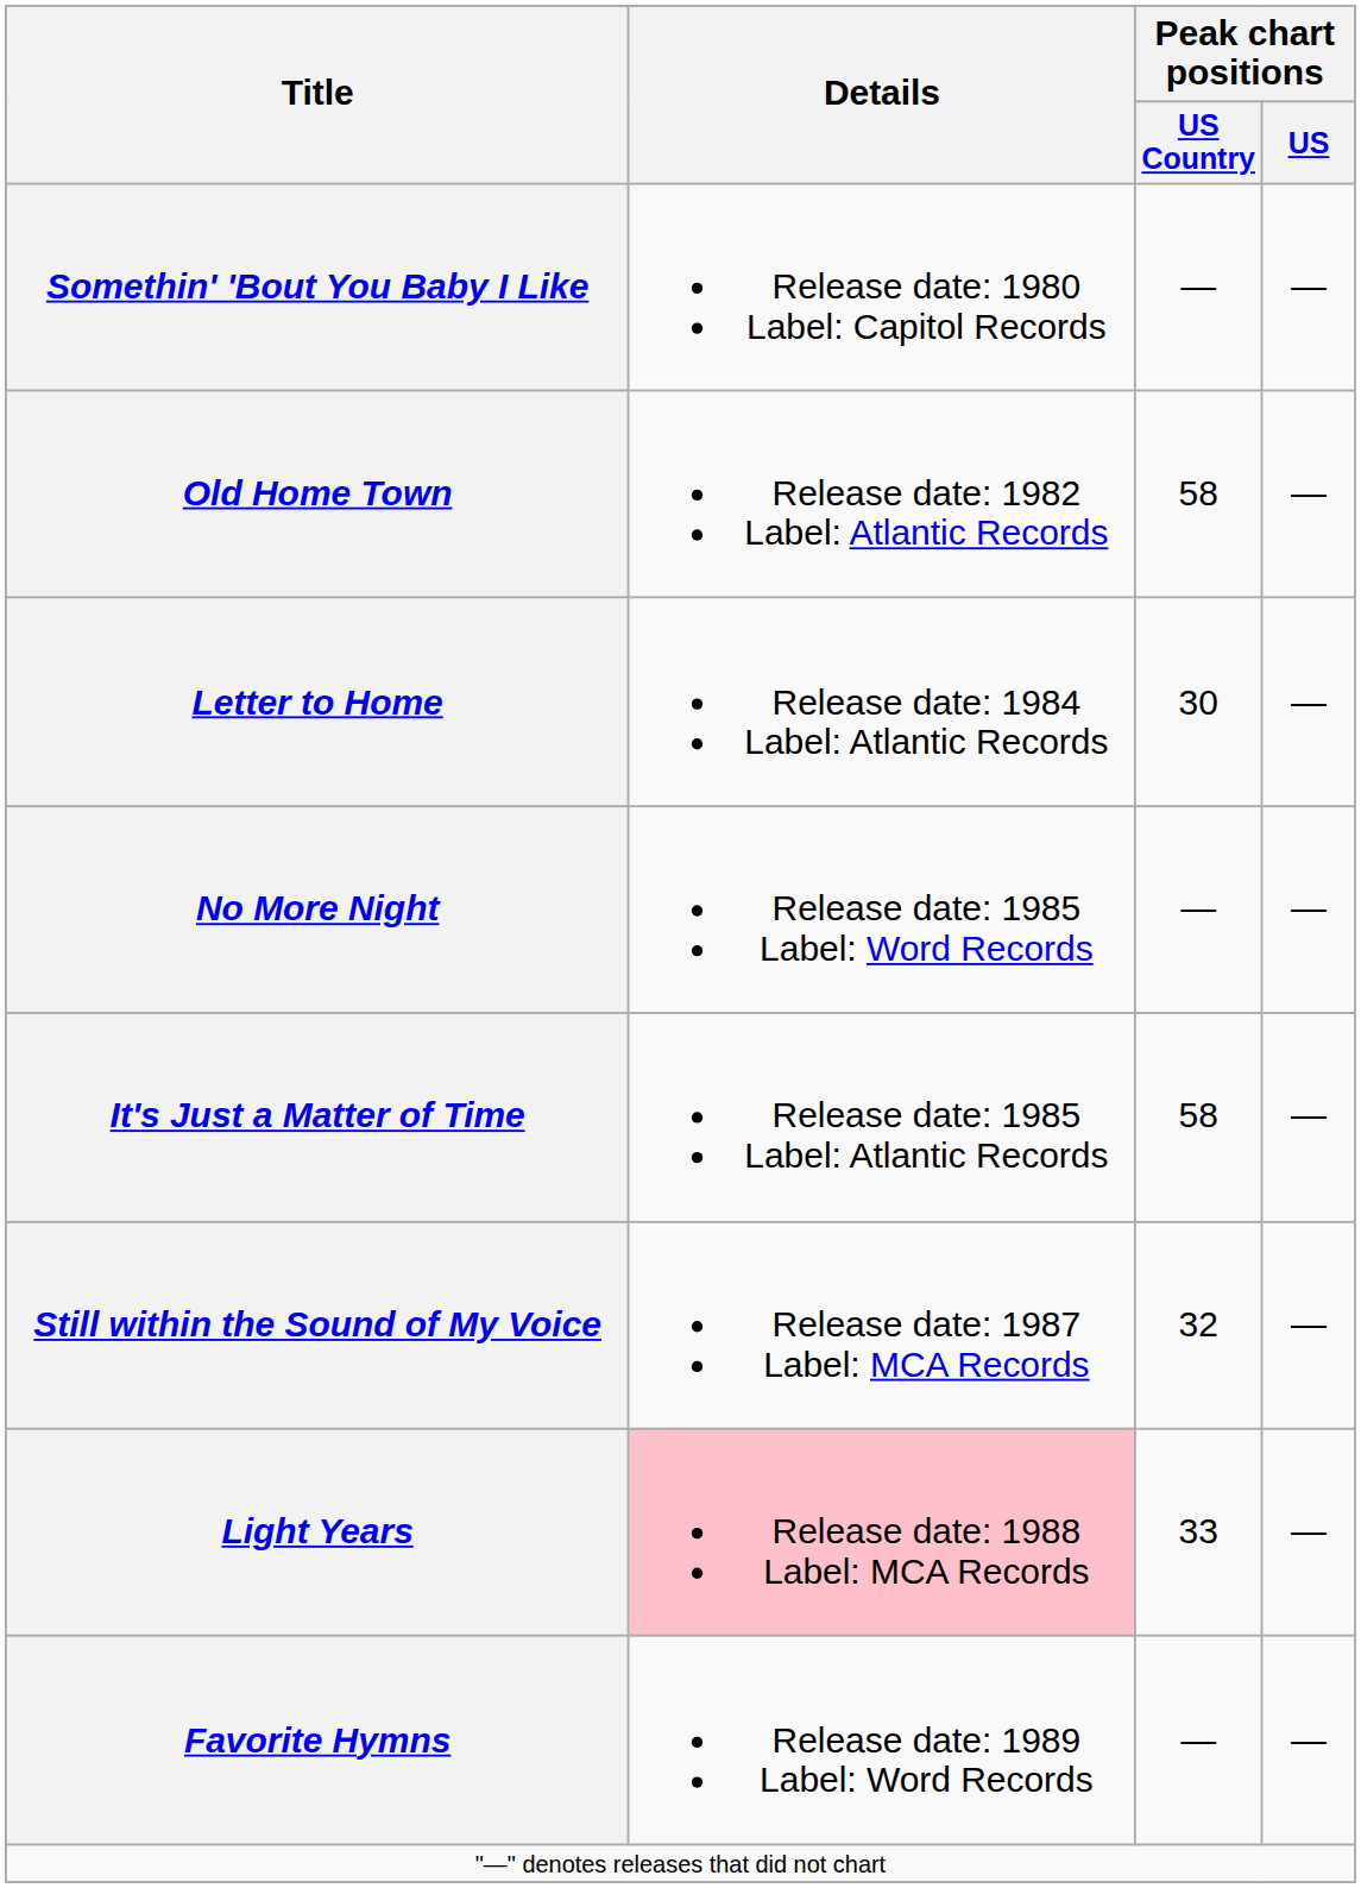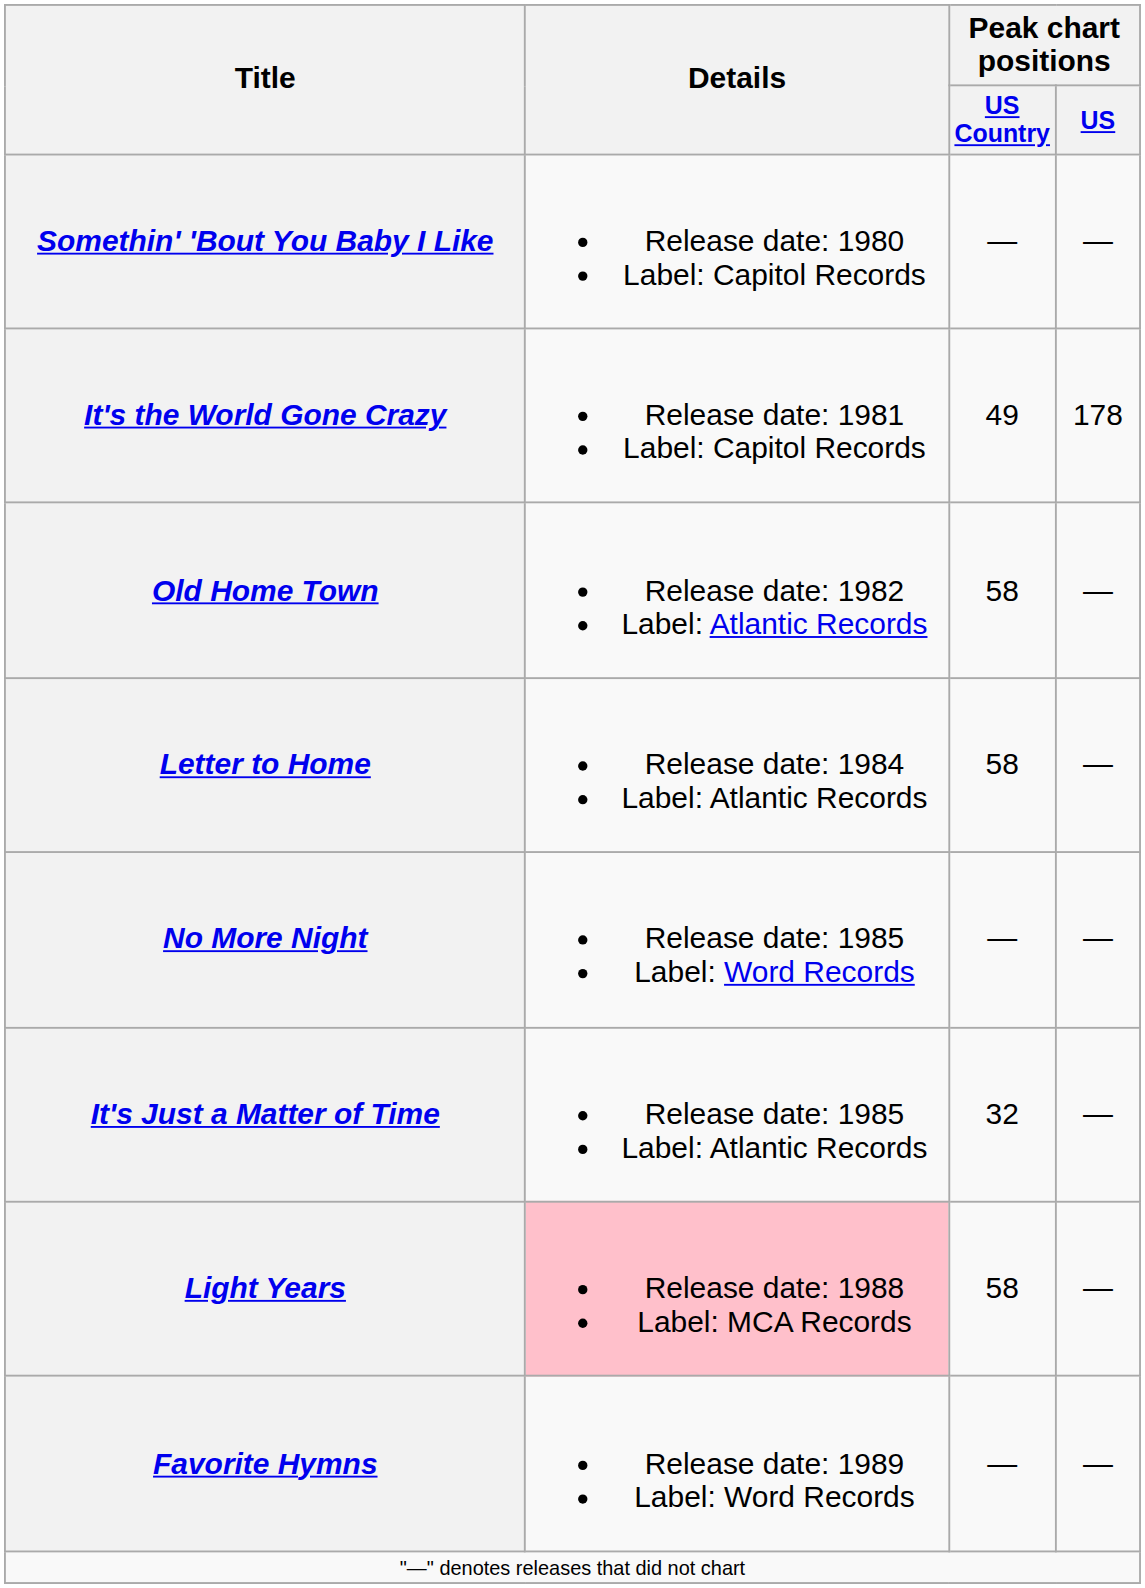+ row: It's the World Gone Crazy | Release date: 1981 Label: Capitol Records | 49 | 178
Letter to Home | Peak chart positions / US Country: 30 -> 58
It's Just a Matter of Time | Peak chart positions / US Country: 58 -> 32
- row: Still within the Sound of My Voice | Release date: 1987 Label: MCA Records | 32 | —
Light Years | Peak chart positions / US Country: 33 -> 58
